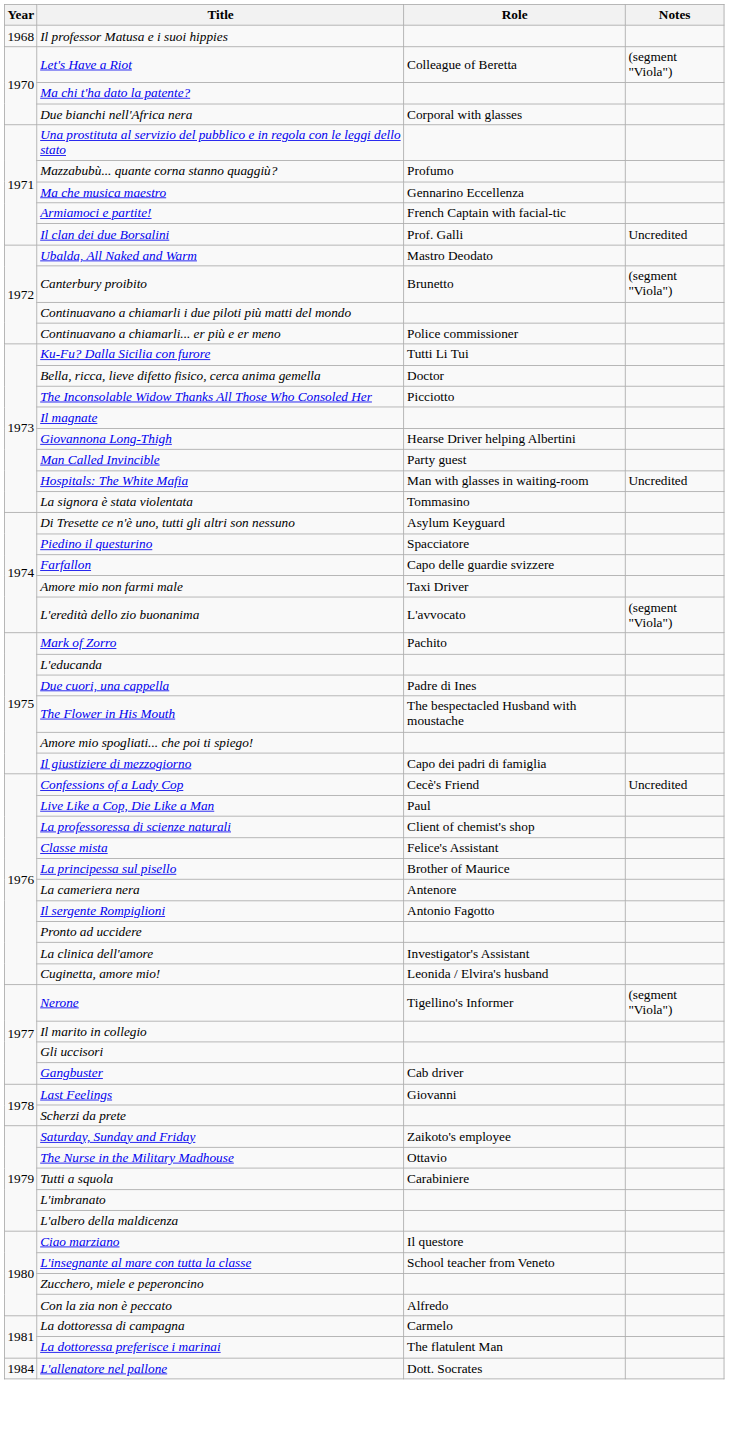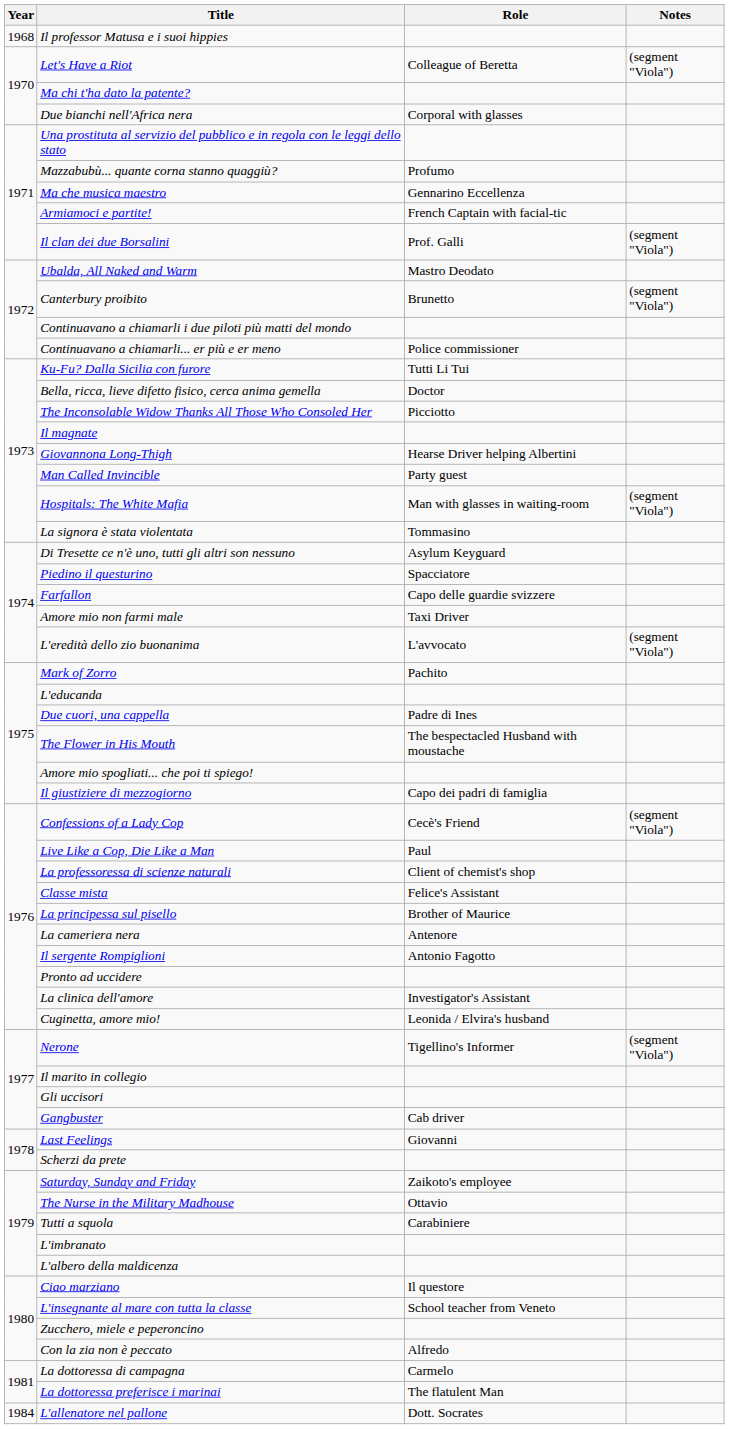Il clan dei due Borsalini | Notes: Uncredited -> (segment "Viola")
Hospitals: The White Mafia | Notes: Uncredited -> (segment "Viola")
Confessions of a Lady Cop | Notes: Uncredited -> (segment "Viola")
